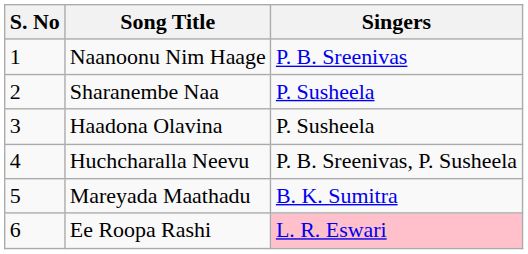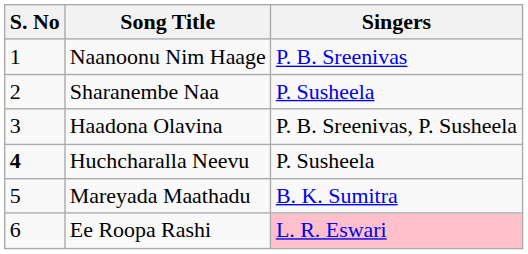Haadona Olavina | Singers: P. Susheela -> P. B. Sreenivas, P. Susheela
Huchcharalla Neevu | S. No: normal -> bold
Huchcharalla Neevu | Singers: P. B. Sreenivas, P. Susheela -> P. Susheela
